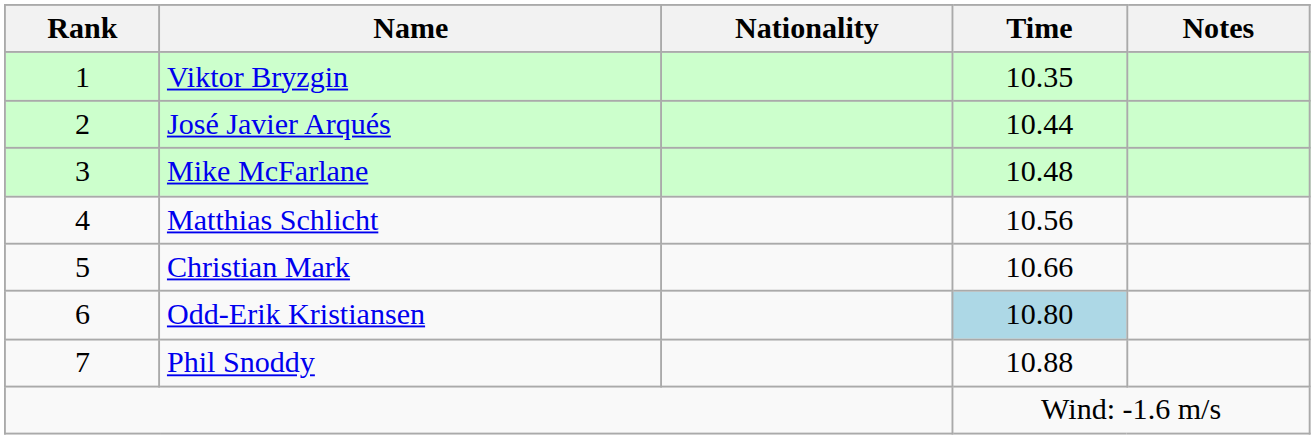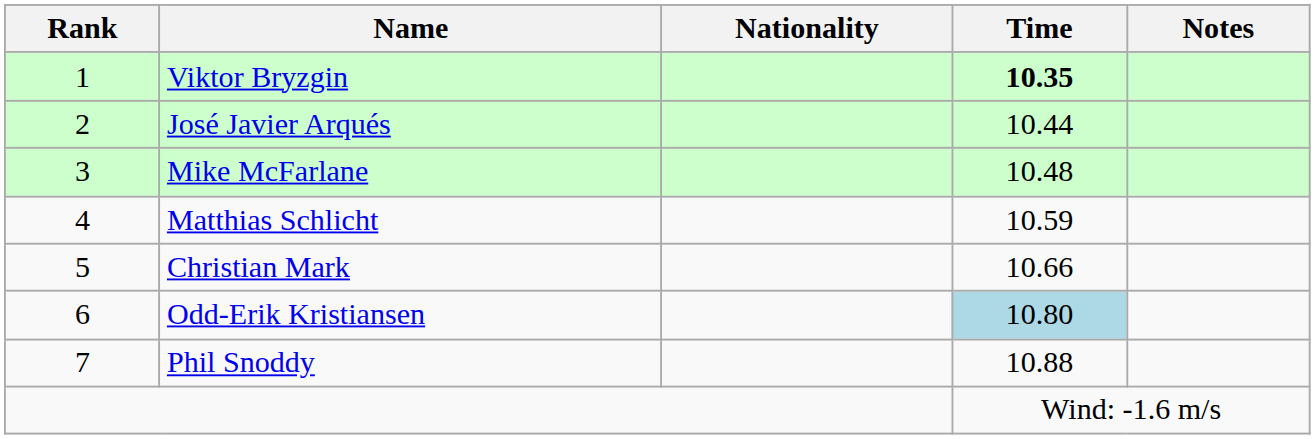Viktor Bryzgin | Time: normal -> bold
Matthias Schlicht | Time: 10.56 -> 10.59
